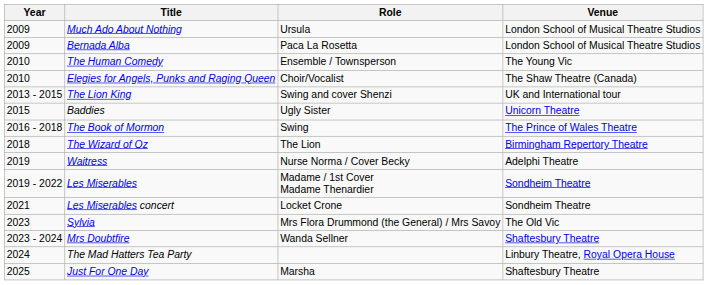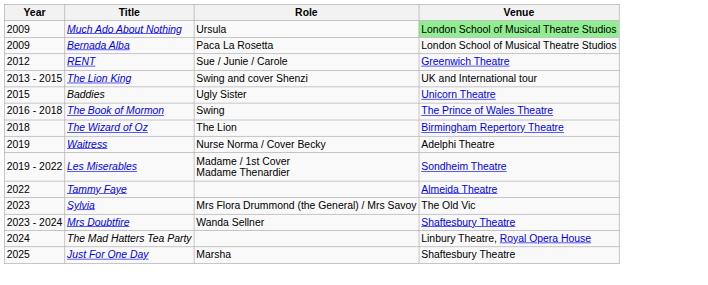Much Ado About Nothing | Venue: no background -> lightgreen background
- row: 2010 | The Human Comedy | Ensemble / Townsperson | The Young Vic
- row: 2010 | Elegies for Angels, Punks and Raging Queen | Choir/Vocalist | The Shaw Theatre (Canada)
+ row: 2012 | RENT | Sue / Junie / Carole | Greenwich Theatre
- row: 2021 | Les Miserables concert | Locket Crone | Sondheim Theatre
+ row: 2022 | Tammy Faye | Almeida Theatre
